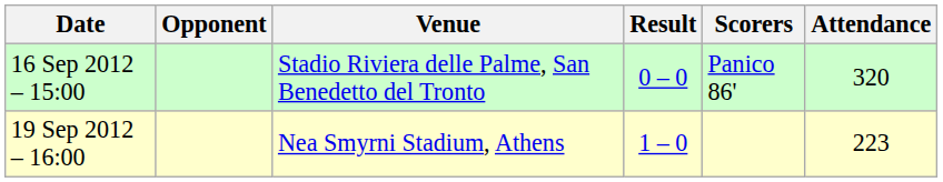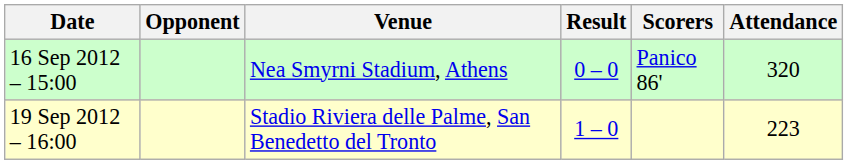16 Sep 2012 – 15:00 | Venue: Stadio Riviera delle Palme, San Benedetto del Tronto -> Nea Smyrni Stadium, Athens
19 Sep 2012 – 16:00 | Venue: Nea Smyrni Stadium, Athens -> Stadio Riviera delle Palme, San Benedetto del Tronto
